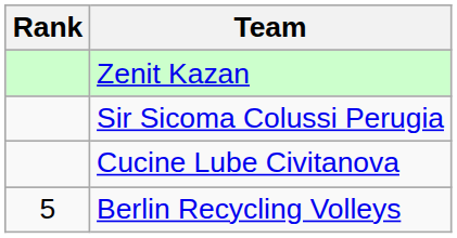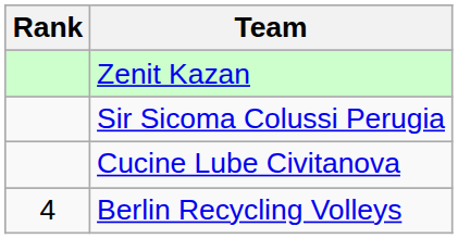Berlin Recycling Volleys | Rank: 5 -> 4
